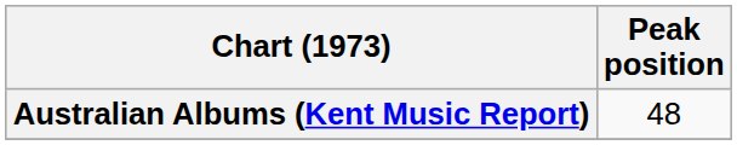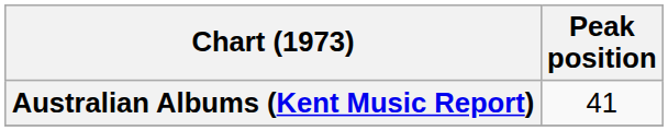Australian Albums (Kent Music Report) | Peak position: 48 -> 41
